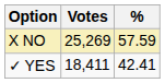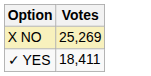- column: % | 57.59 | 42.41
